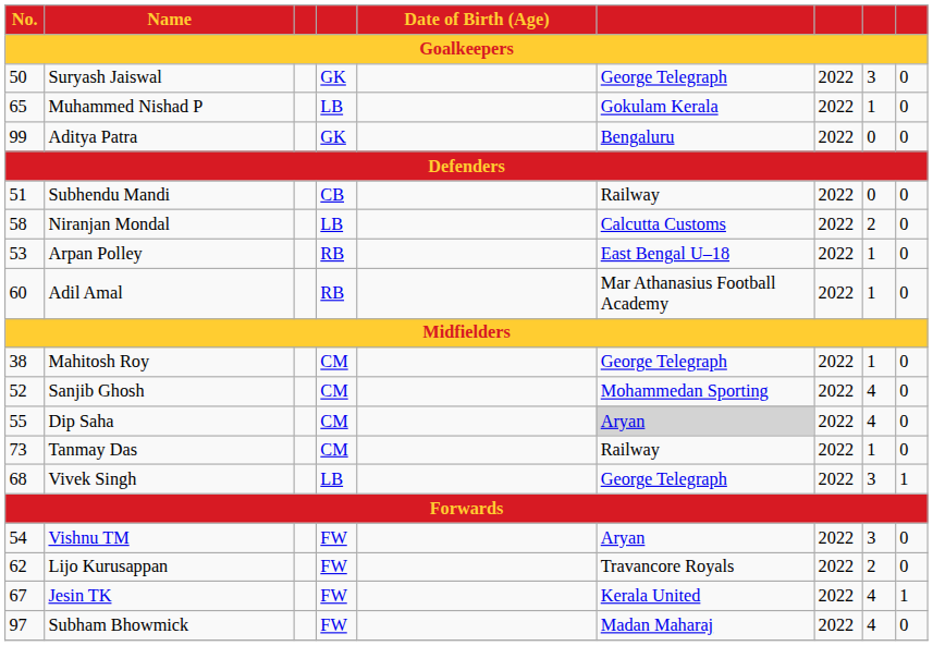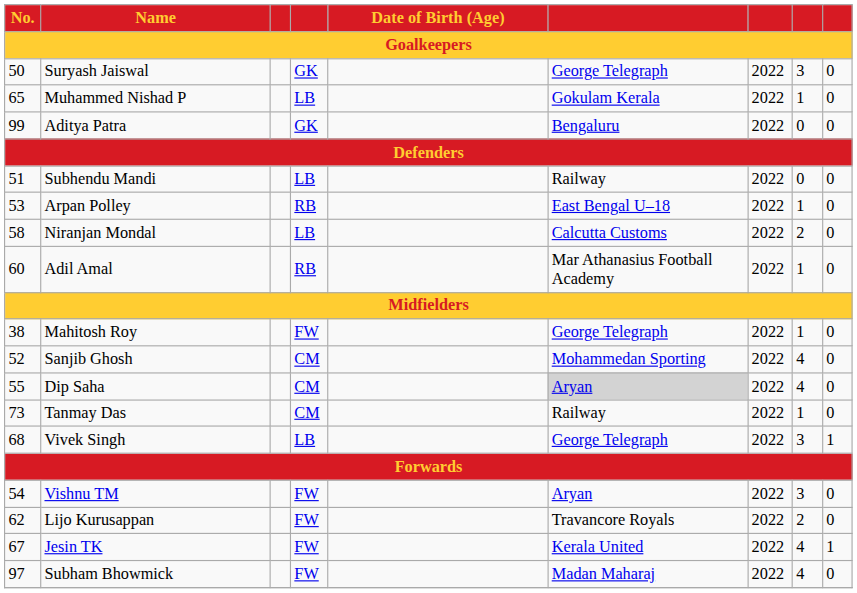Subhendu Mandi | column 4: CB -> LB
rows swapped: Arpan Polley <-> Niranjan Mondal
Mahitosh Roy | column 4: CM -> FW
